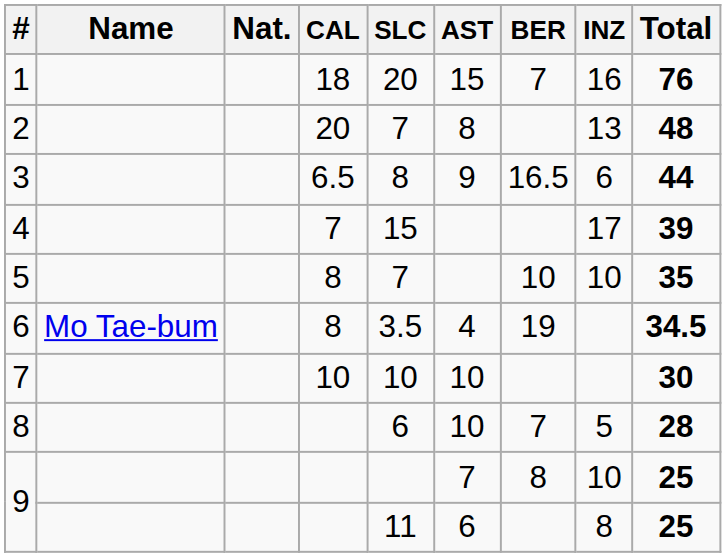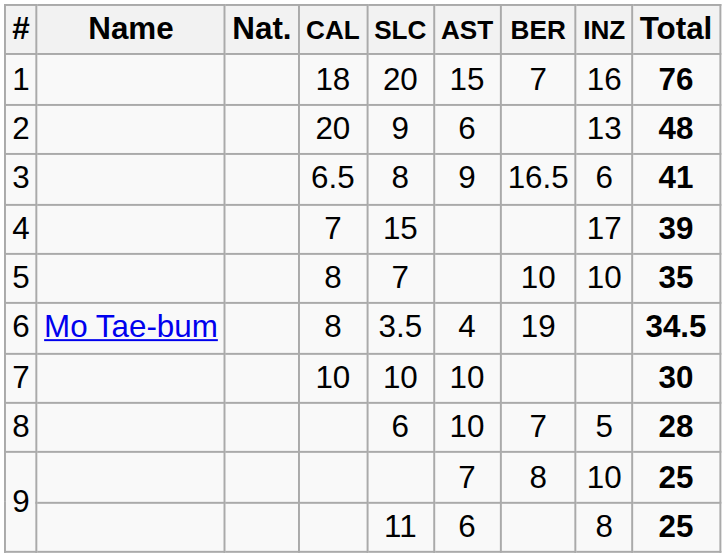2 | SLC: 7 -> 9
2 | AST: 8 -> 6
3 | Total: 44 -> 41
